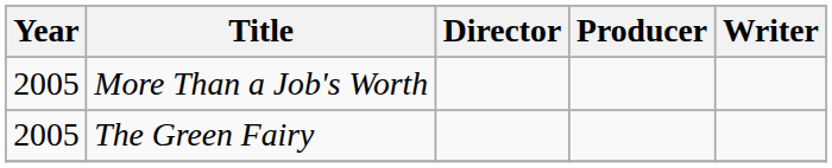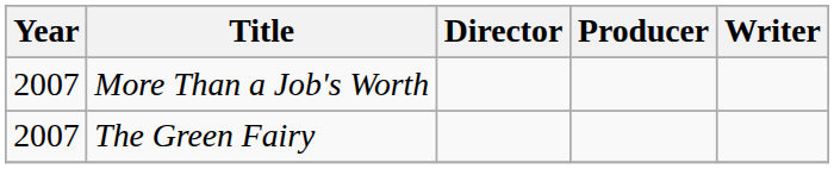More Than a Job's Worth | Year: 2005 -> 2007
The Green Fairy | Year: 2005 -> 2007
